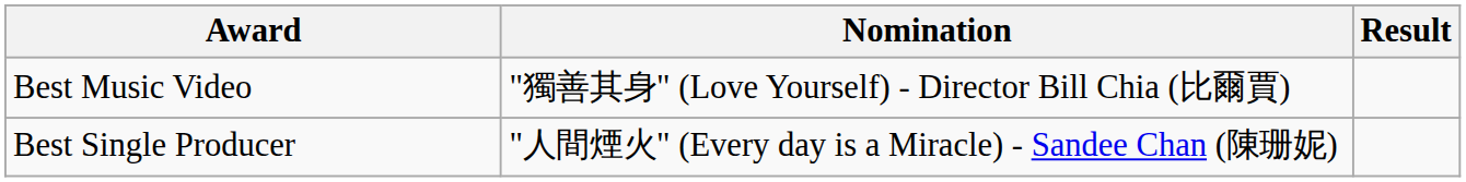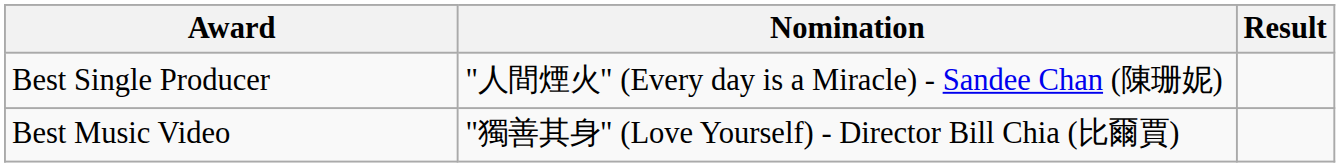rows swapped: Best Music Video <-> Best Single Producer
